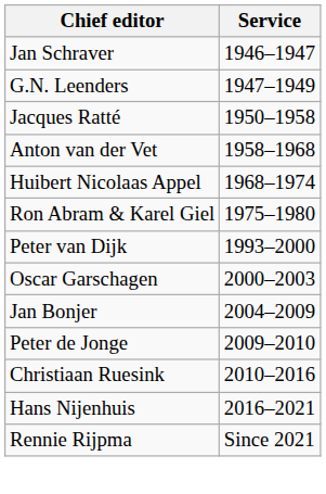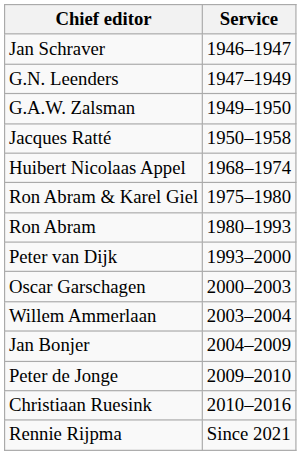+ row: G.A.W. Zalsman | 1949–1950
- row: Anton van der Vet | 1958–1968
+ row: Ron Abram | 1980–1993
+ row: Willem Ammerlaan | 2003–2004
- row: Hans Nijenhuis | 2016–2021
